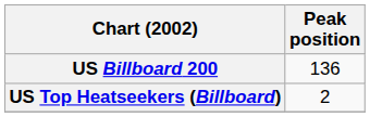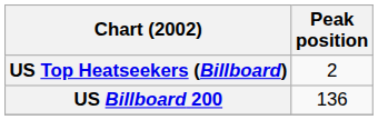rows swapped: US Billboard 200 <-> US Top Heatseekers (Billboard)
